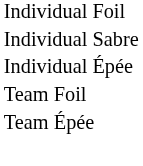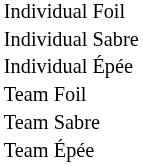+ row: Team Sabre
